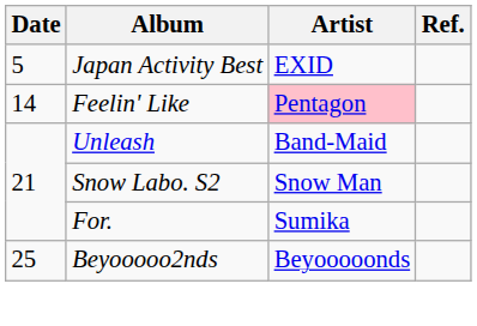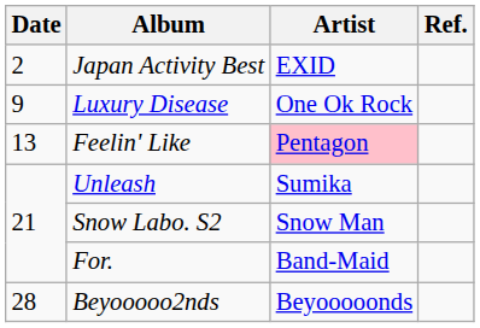Japan Activity Best | Date: 5 -> 2
+ row: 9 | Luxury Disease | One Ok Rock
Feelin' Like | Date: 14 -> 13
Unleash | Artist: Band-Maid -> Sumika
For. | Artist: Sumika -> Band-Maid
Beyooooo2nds | Date: 25 -> 28
